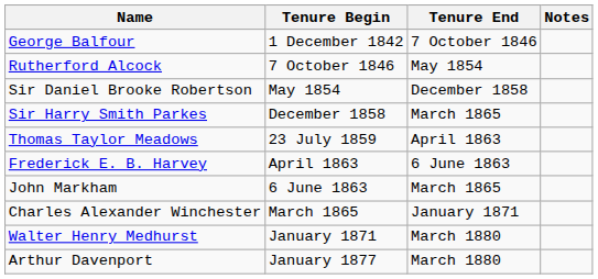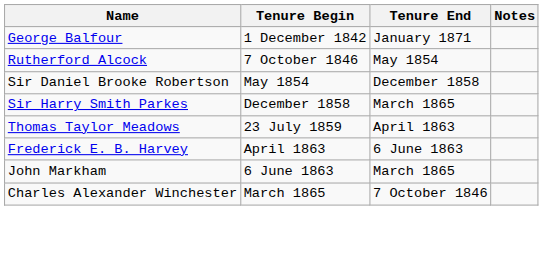George Balfour | Tenure End: 7 October 1846 -> January 1871
Charles Alexander Winchester | Tenure End: January 1871 -> 7 October 1846
- row: Walter Henry Medhurst | January 1871 | March 1880
- row: Arthur Davenport | January 1877 | March 1880
